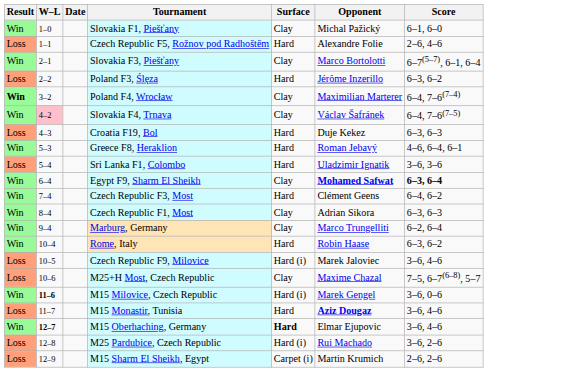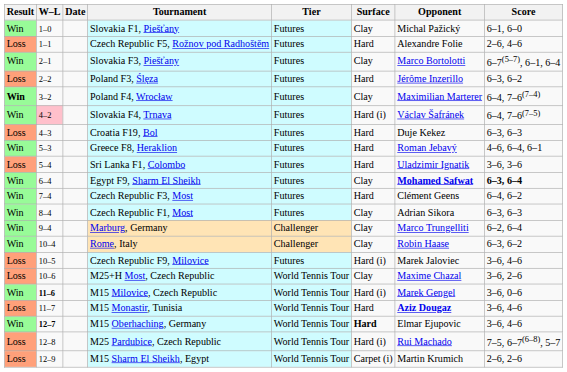+ column: Tier | Futures | Futures | Futures | Futures | Futures | Futures | Futures | Futures | Futures | Futures | Futures | Futures | Challenger | Challenger | Futures | World Tennis Tour | World Tennis Tour | World Tennis Tour | World Tennis Tour | World Tennis Tour | World Tennis Tour
Slovakia F4, Trnava | Surface: Clay -> Hard (i)
Rome, Italy | Surface: Hard -> Clay
M25+H Most, Czech Republic | Score: 7–5, 6–7(6–8), 5–7 -> 3–6, 2–6
M25 Pardubice, Czech Republic | Score: 3–6, 2–6 -> 7–5, 6–7(6–8), 5–7
